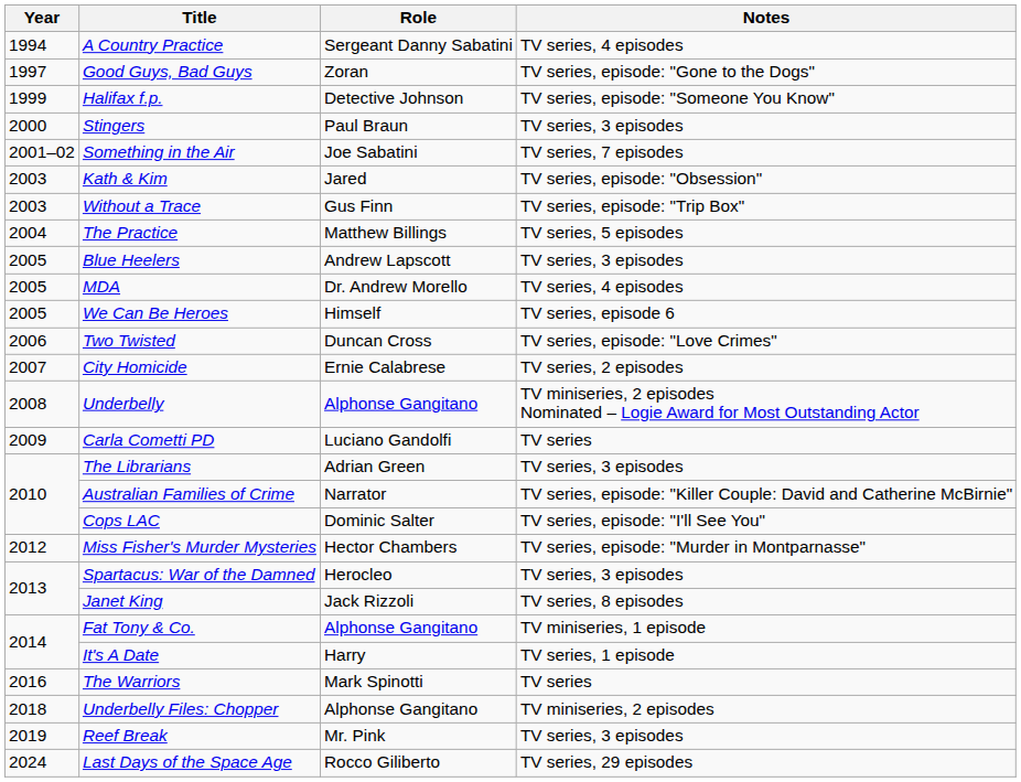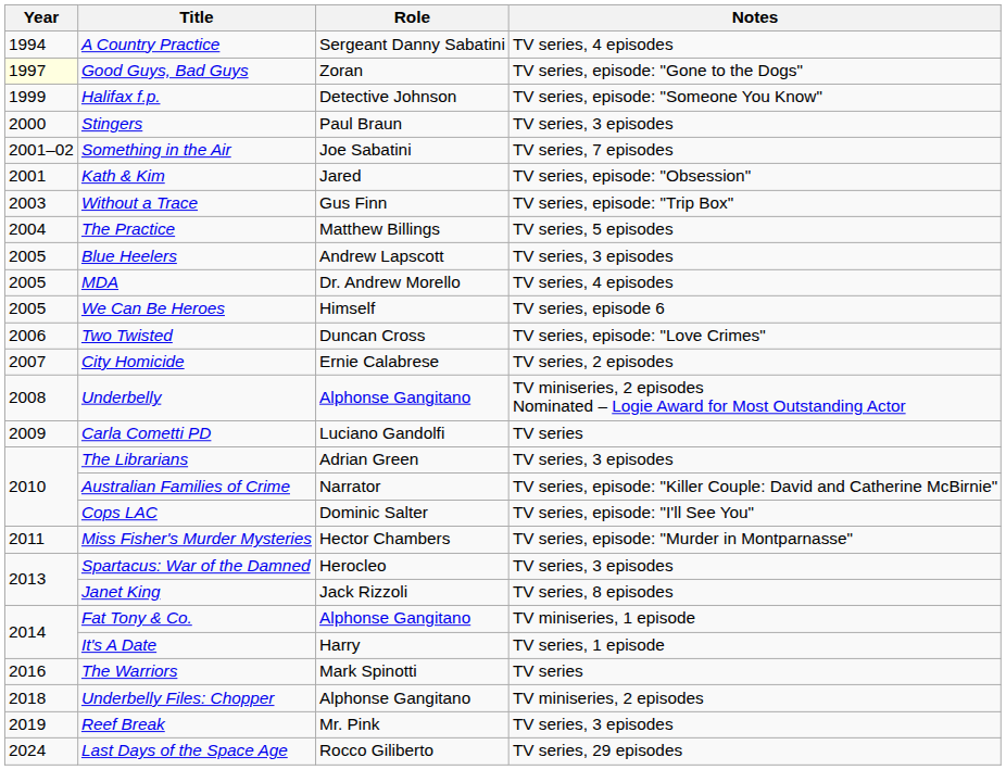Good Guys, Bad Guys | Year: no background -> lightyellow background
Kath & Kim | Year: 2003 -> 2001
Miss Fisher's Murder Mysteries | Year: 2012 -> 2011
